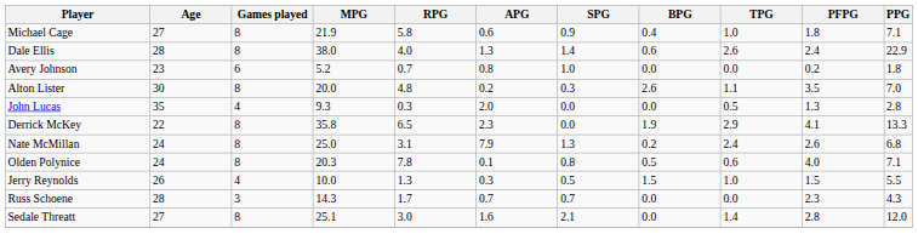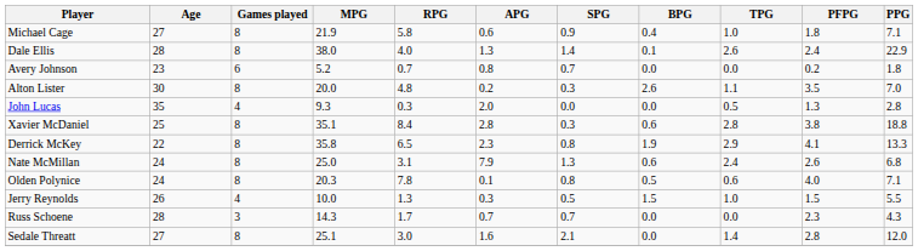Dale Ellis | BPG: 0.6 -> 0.1
Avery Johnson | SPG: 1.0 -> 0.7
+ row: Xavier McDaniel | 25 | 8 | 35.1 | 8.4 | 2.8 | 0.3 | 0.6 | 2.8 | 3.8 | 18.8
Derrick McKey | SPG: 0.0 -> 0.8
Nate McMillan | BPG: 0.2 -> 0.6
